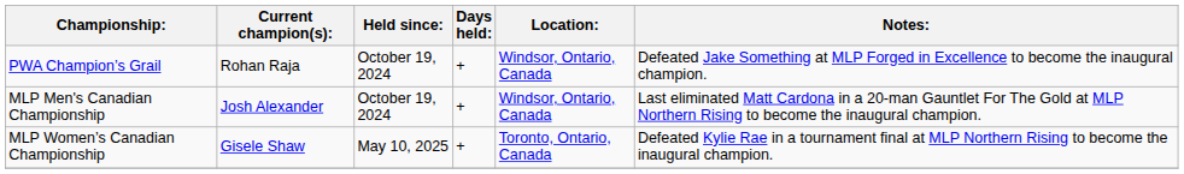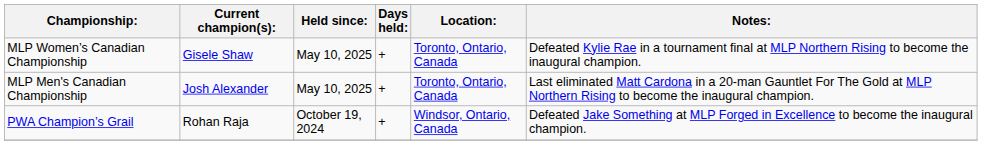rows swapped: PWA Champion’s Grail <-> MLP Women’s Canadian Championship
MLP Men's Canadian Championship | Held since:: October 19, 2024 -> May 10, 2025
MLP Men's Canadian Championship | Location:: Windsor, Ontario, Canada -> Toronto, Ontario, Canada
